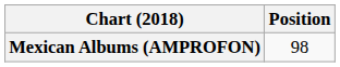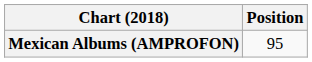Mexican Albums (AMPROFON) | Position: 98 -> 95
